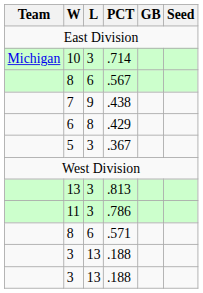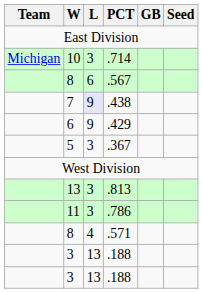.438 | L: no background -> lavender background
.429 | L: 8 -> 9
.571 | L: 6 -> 4
